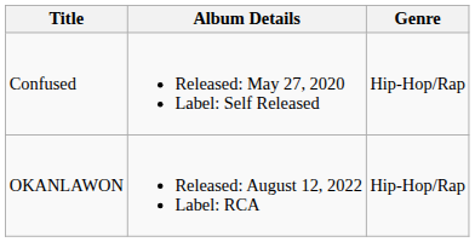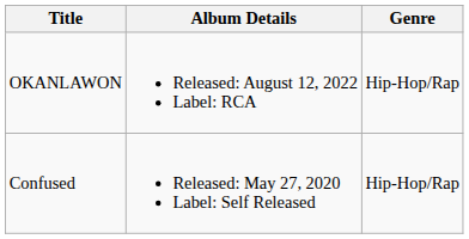rows swapped: OKANLAWON <-> Confused
